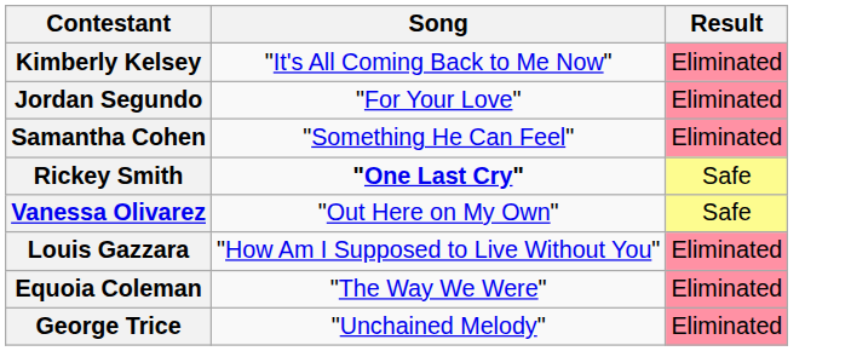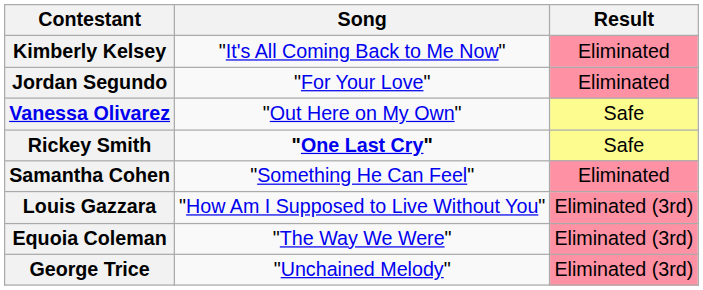rows swapped: Vanessa Olivarez <-> Samantha Cohen
Louis Gazzara | Result: Eliminated -> Eliminated (3rd)
Equoia Coleman | Result: Eliminated -> Eliminated (3rd)
George Trice | Result: Eliminated -> Eliminated (3rd)
